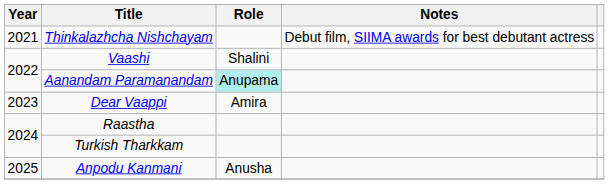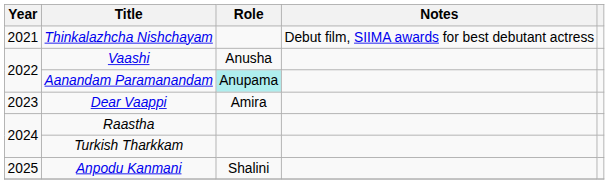Vaashi | Role: Shalini -> Anusha
Anpodu Kanmani | Role: Anusha -> Shalini
